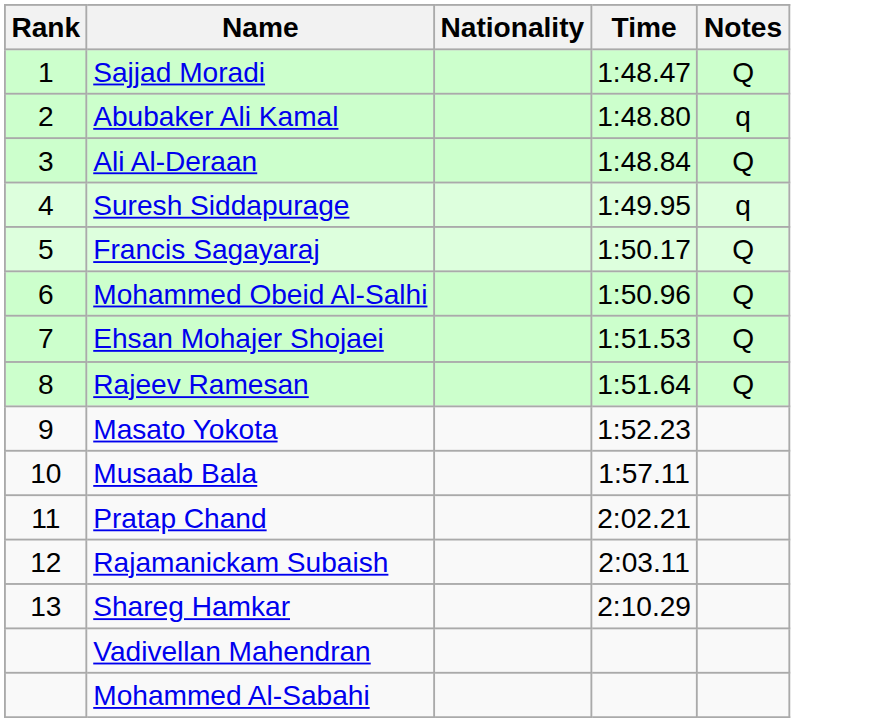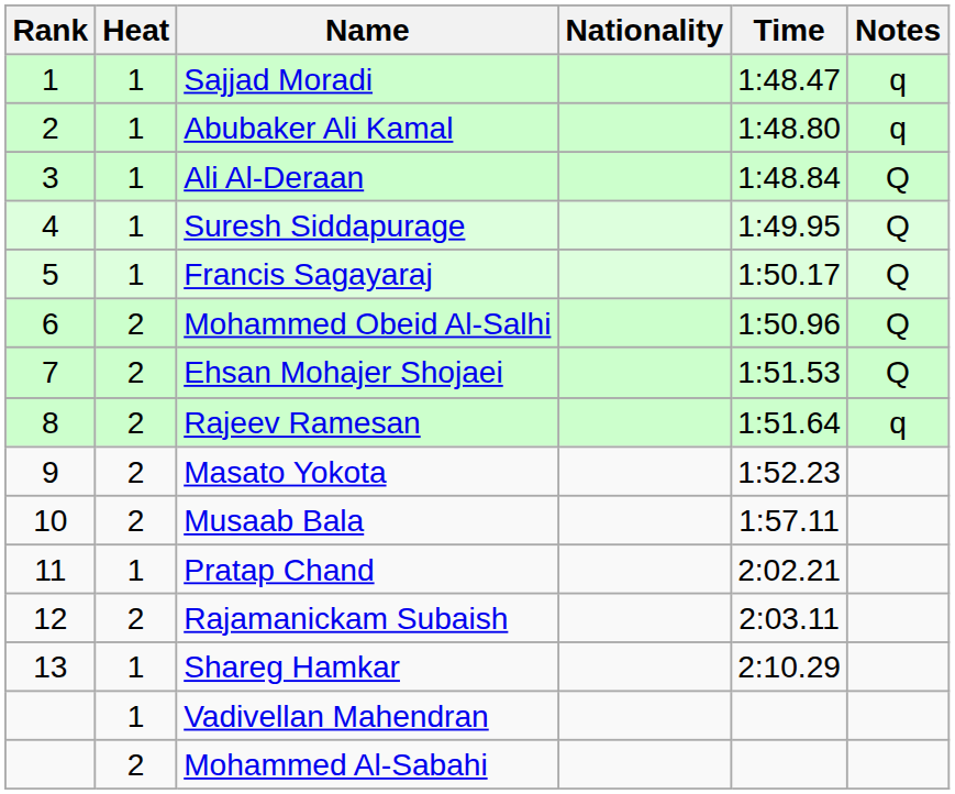+ column: Heat | 1 | 1 | 1 | 1 | 1 | 2 | 2 | 2 | 2 | 2 | 1 | 2 | 1 | 1 | 2
Sajjad Moradi | Notes: Q -> q
Suresh Siddapurage | Notes: q -> Q
Rajeev Ramesan | Notes: Q -> q
